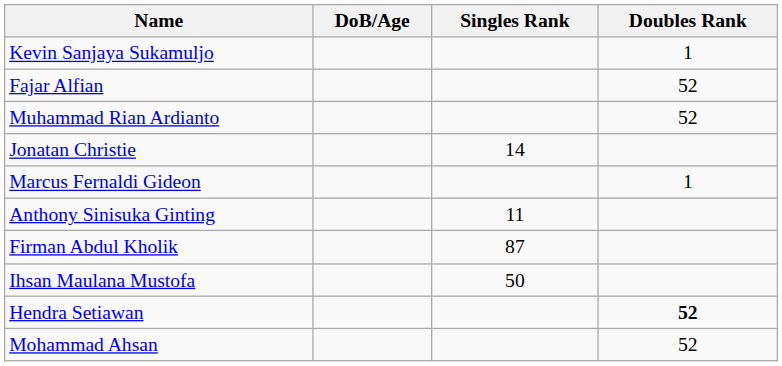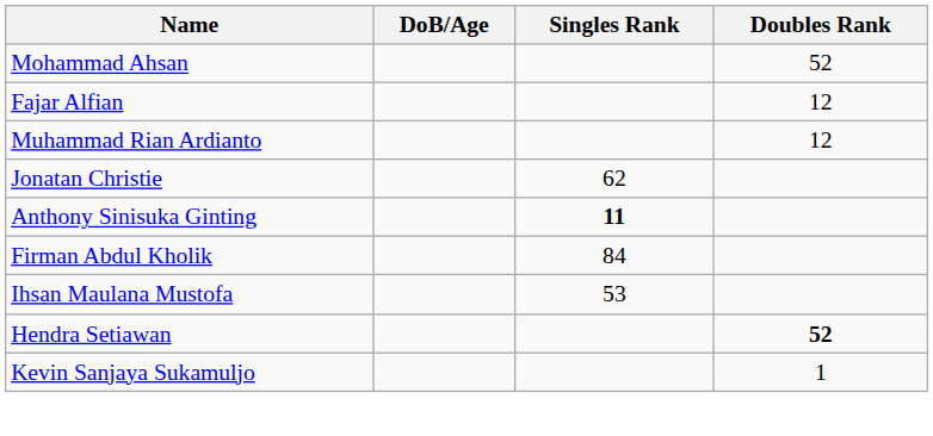rows swapped: Mohammad Ahsan <-> Kevin Sanjaya Sukamuljo
Fajar Alfian | Doubles Rank: 52 -> 12
Muhammad Rian Ardianto | Doubles Rank: 52 -> 12
Jonatan Christie | Singles Rank: 14 -> 62
- row: Marcus Fernaldi Gideon | 1
Anthony Sinisuka Ginting | Singles Rank: normal -> bold
Firman Abdul Kholik | Singles Rank: 87 -> 84
Ihsan Maulana Mustofa | Singles Rank: 50 -> 53
